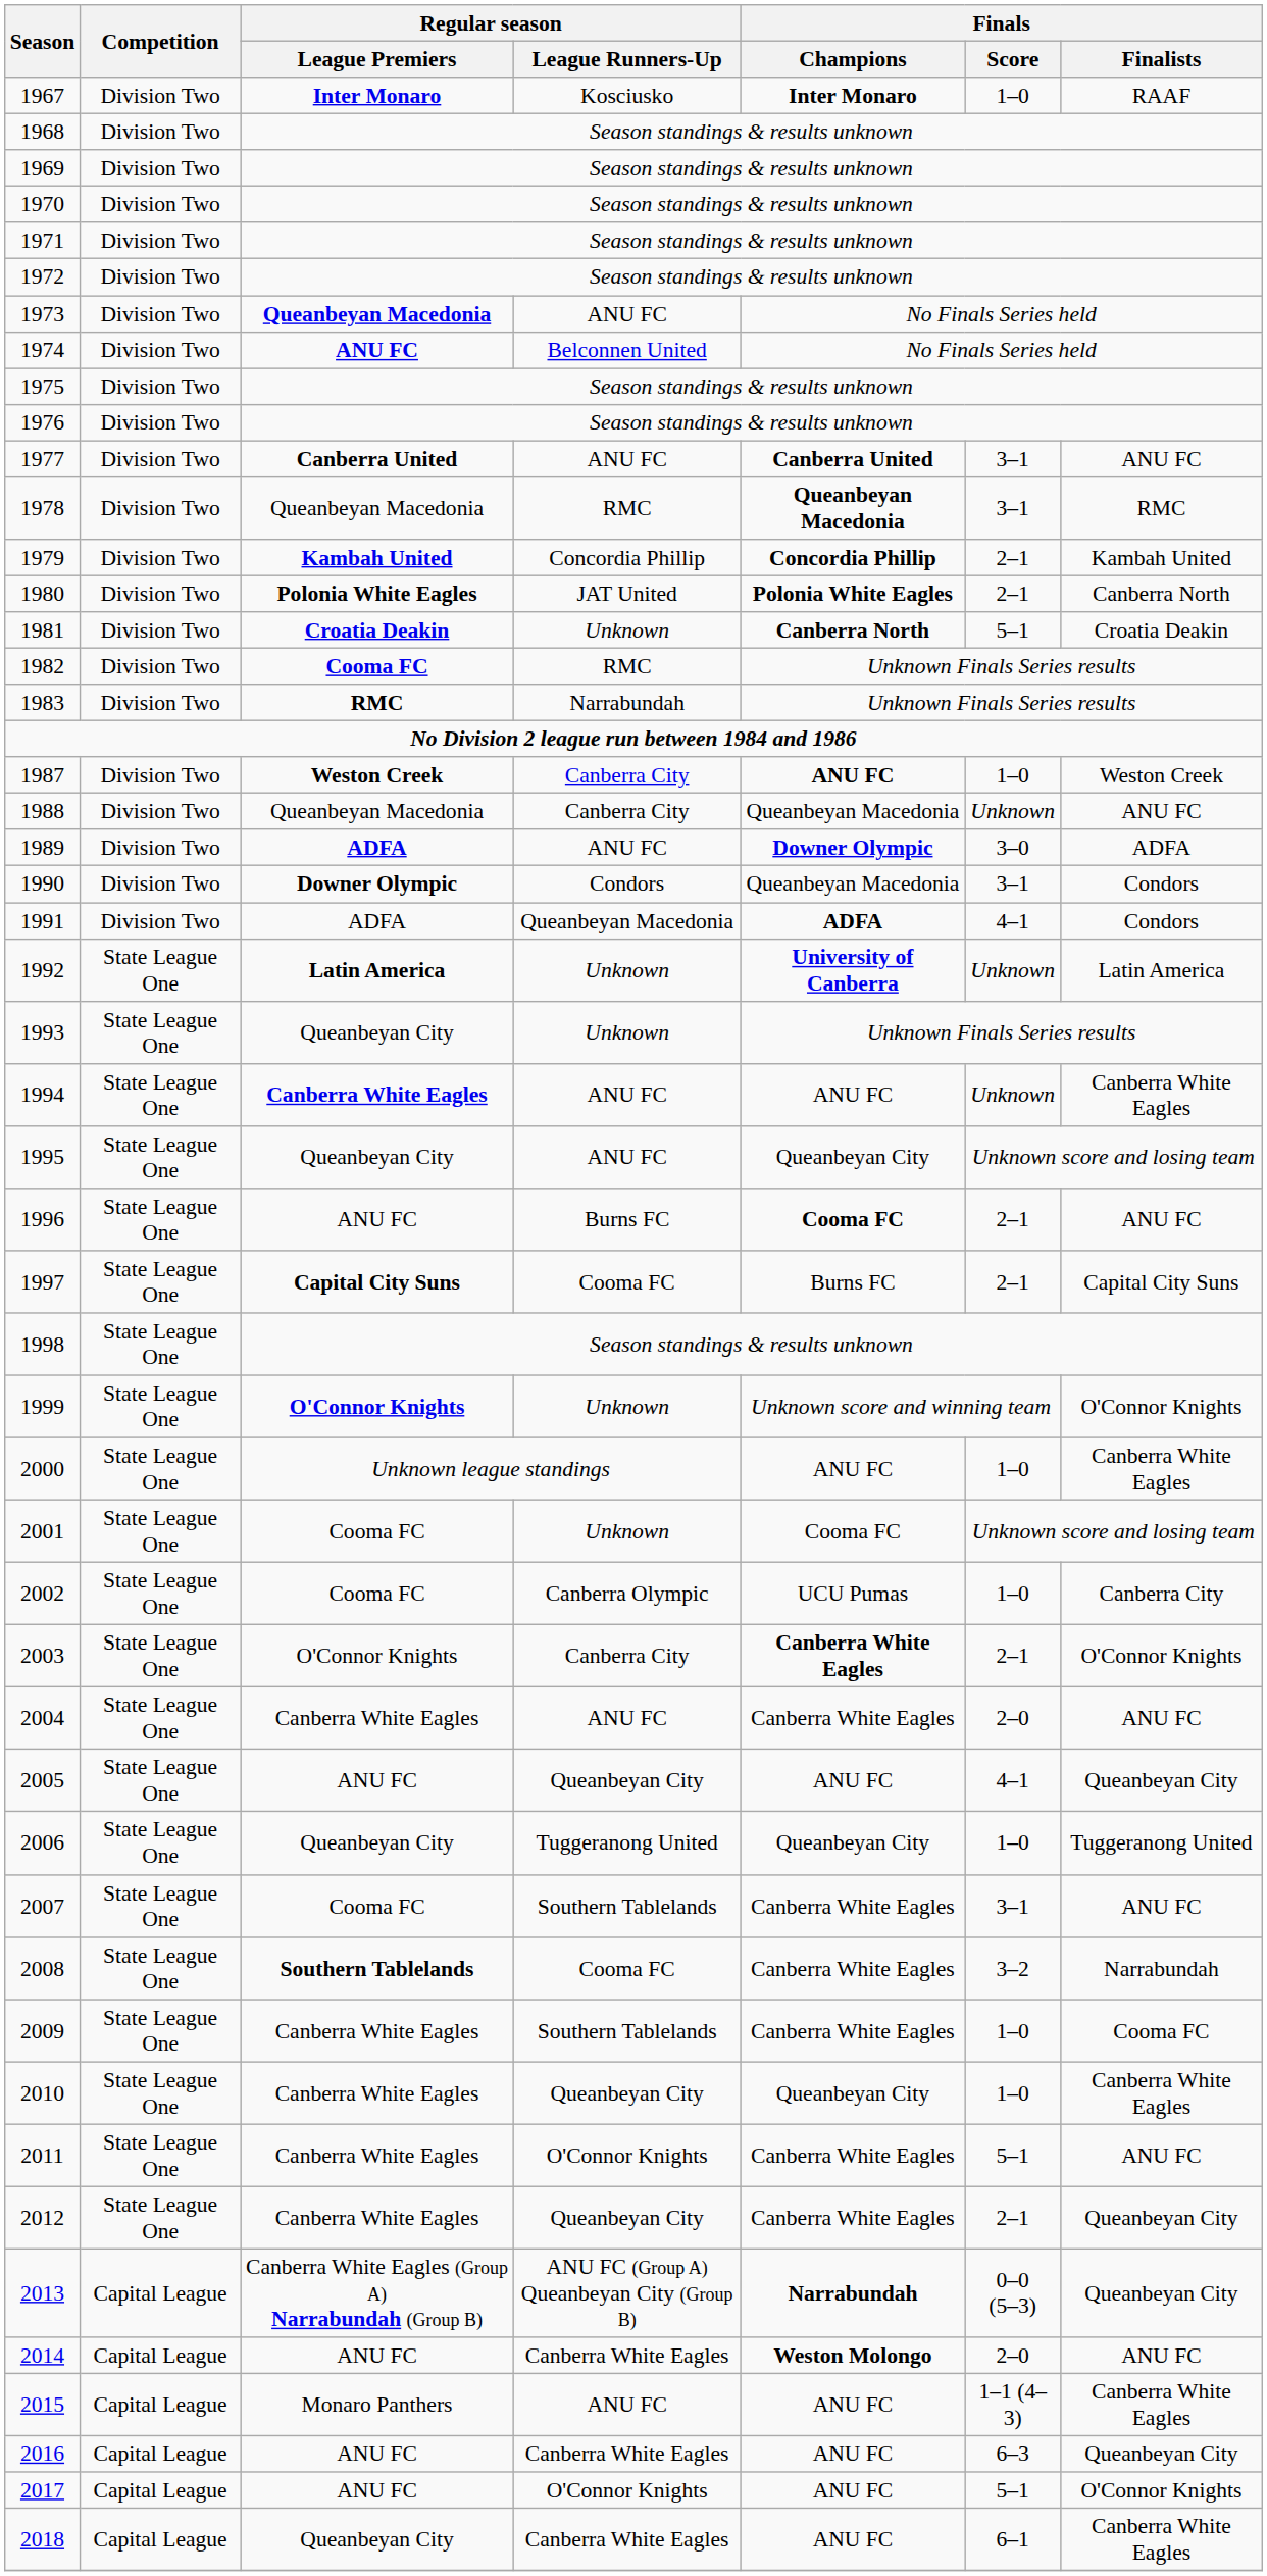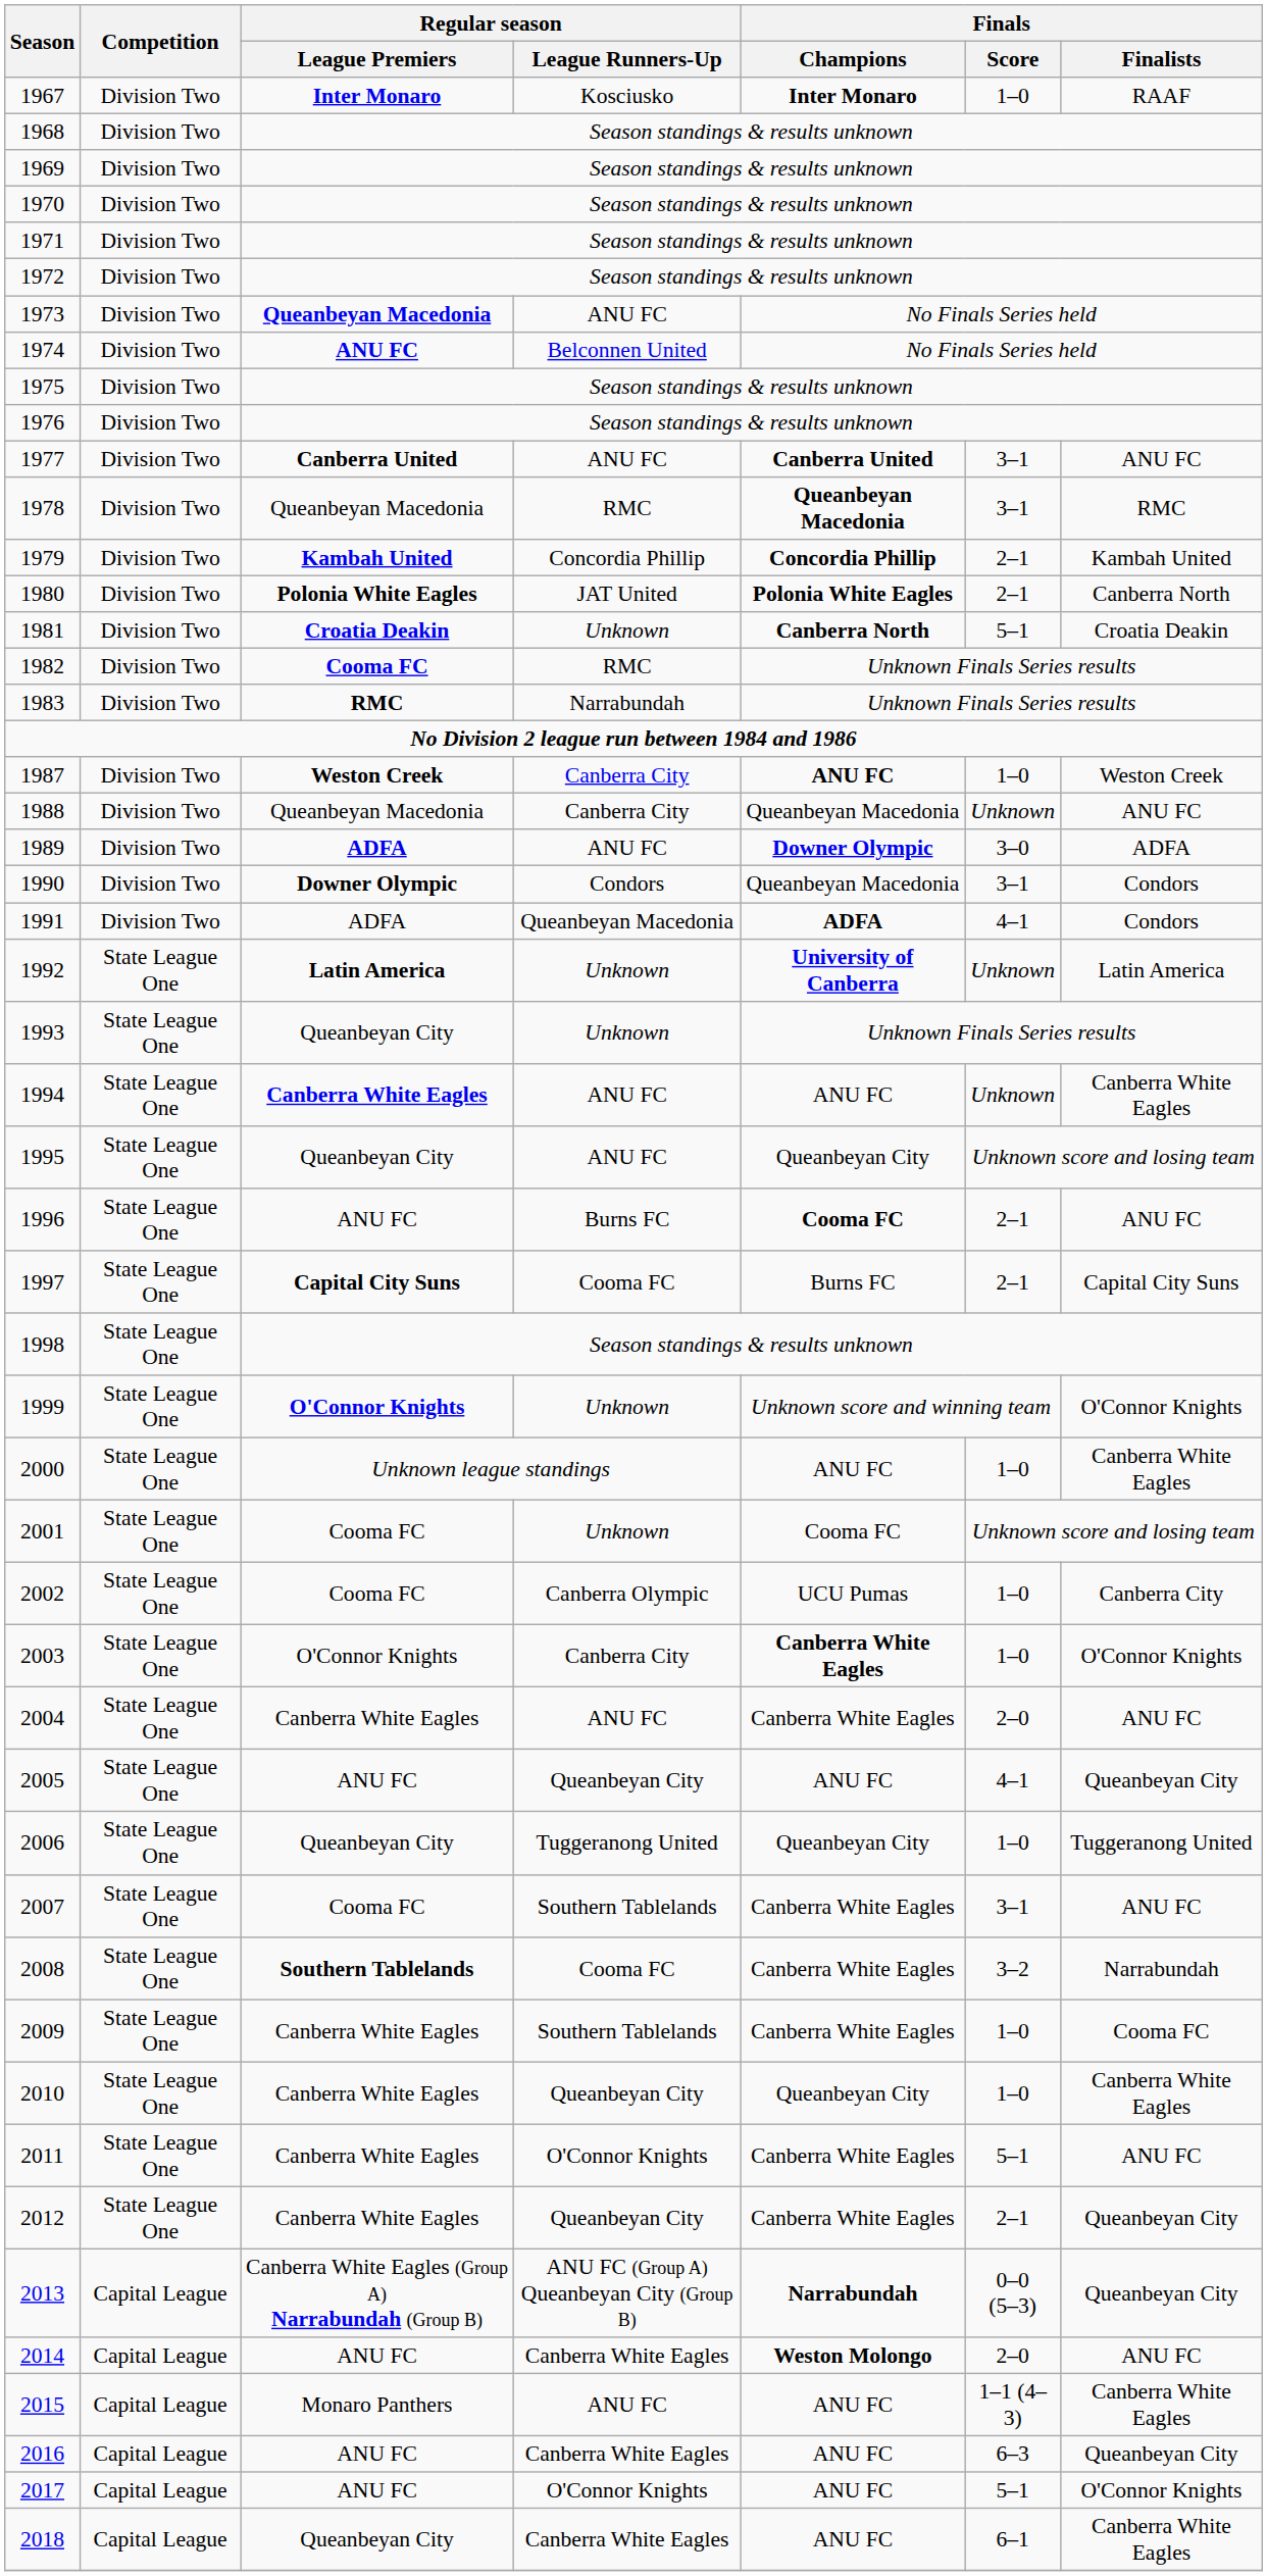2003 | Finals / Score: 2–1 -> 1–0
